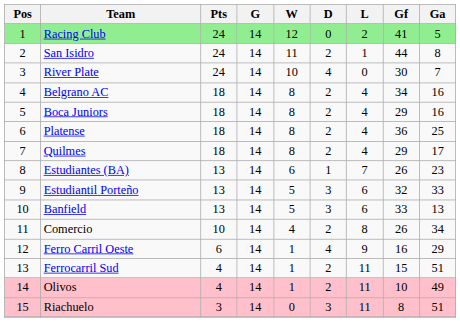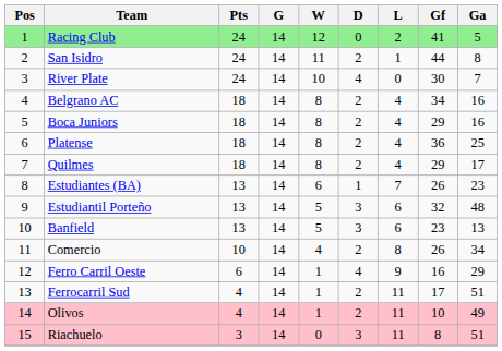Estudiantil Porteño | Ga: 33 -> 48
Banfield | Gf: 33 -> 23
Ferrocarril Sud | Gf: 15 -> 17
